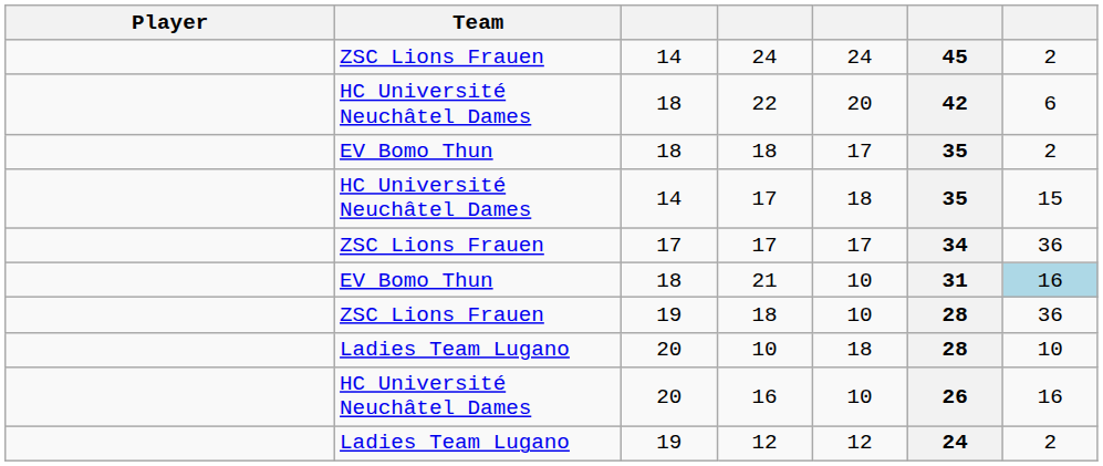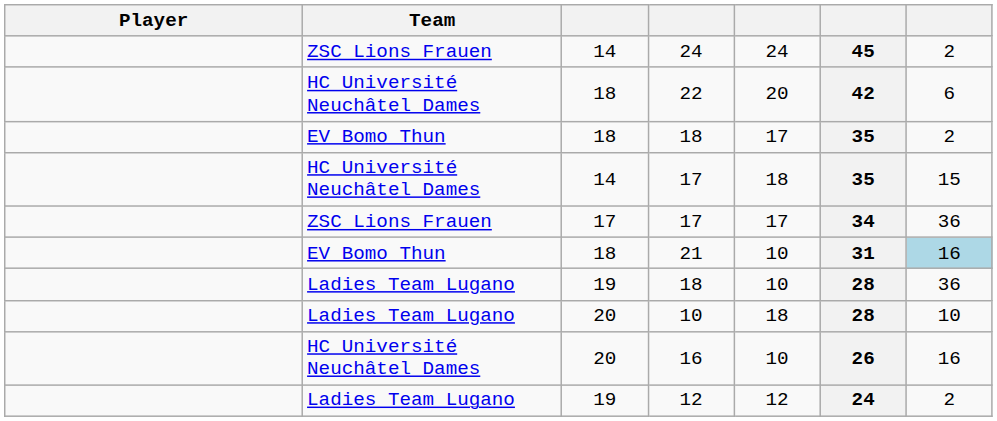19 / 18 | Team: ZSC Lions Frauen -> Ladies Team Lugano
